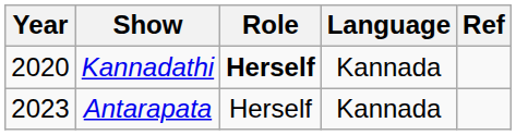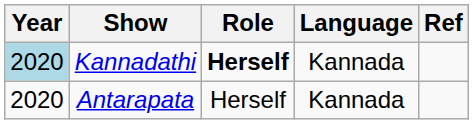Kannadathi | Year: no background -> lightblue background
Antarapata | Year: 2023 -> 2020
